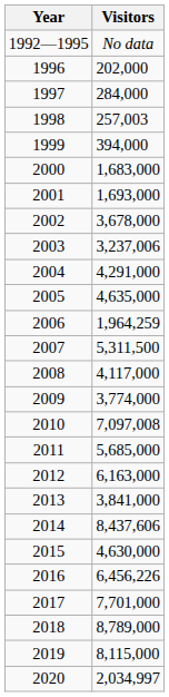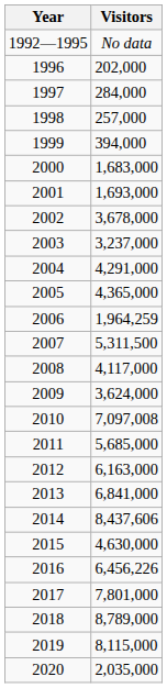1998 | Visitors: 257,003 -> 257,000
2003 | Visitors: 3,237,006 -> 3,237,000
2005 | Visitors: 4,635,000 -> 4,365,000
2009 | Visitors: 3,774,000 -> 3,624,000
2013 | Visitors: 3,841,000 -> 6,841,000
2017 | Visitors: 7,701,000 -> 7,801,000
2020 | Visitors: 2,034,997 -> 2,035,000
